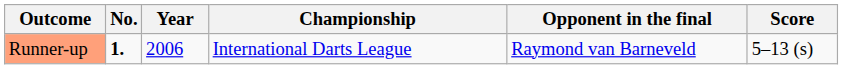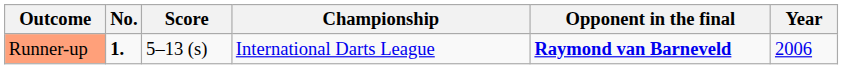columns swapped: Year <-> Score
Runner-up | Opponent in the final: normal -> bold
